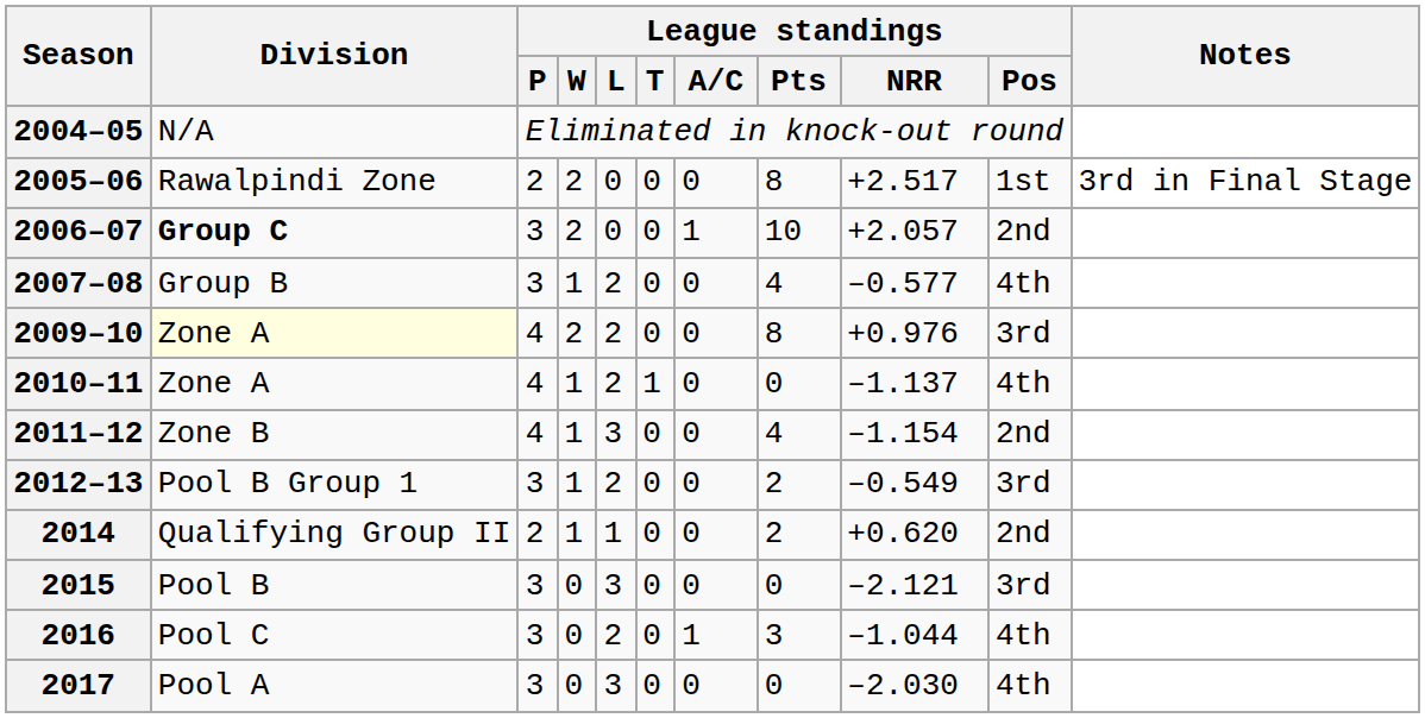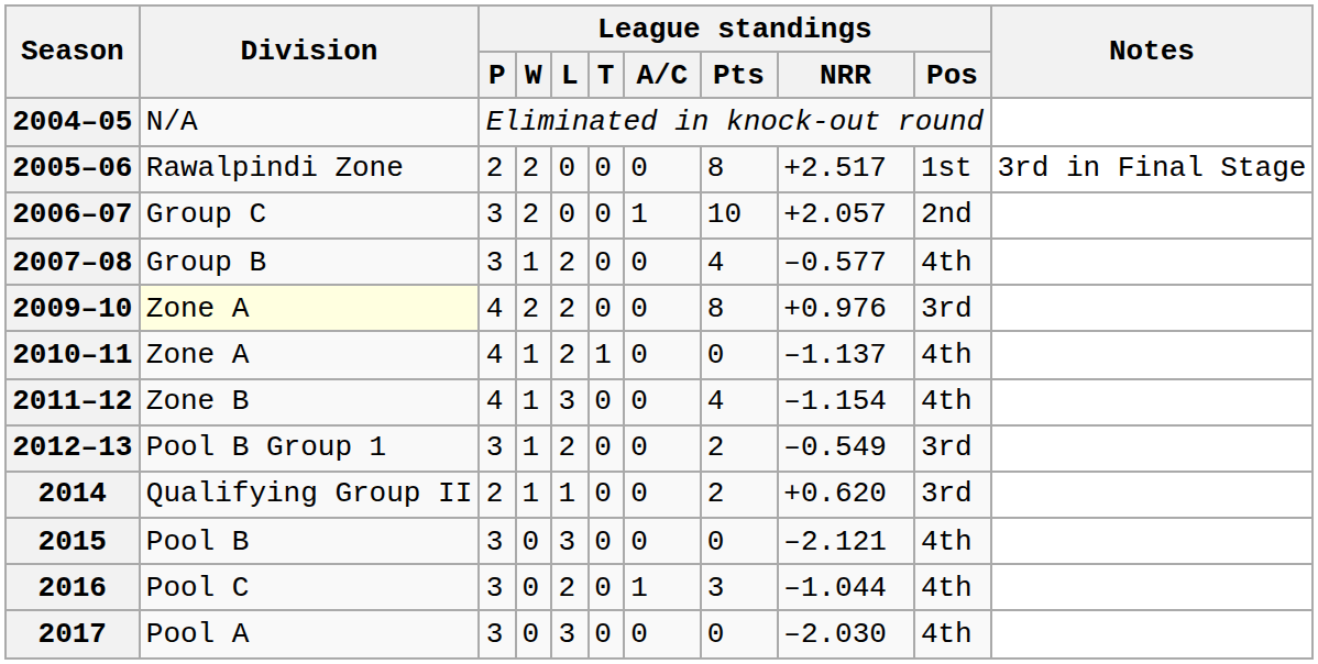2006–07 | Division: bold -> normal
2011–12 | League standings / Pos: 2nd -> 4th
2014 | League standings / Pos: 2nd -> 3rd
2015 | League standings / Pos: 3rd -> 4th
